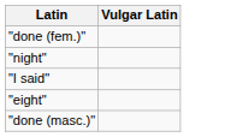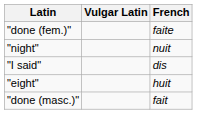+ column: French | faite | nuit | dis | huit | fait
